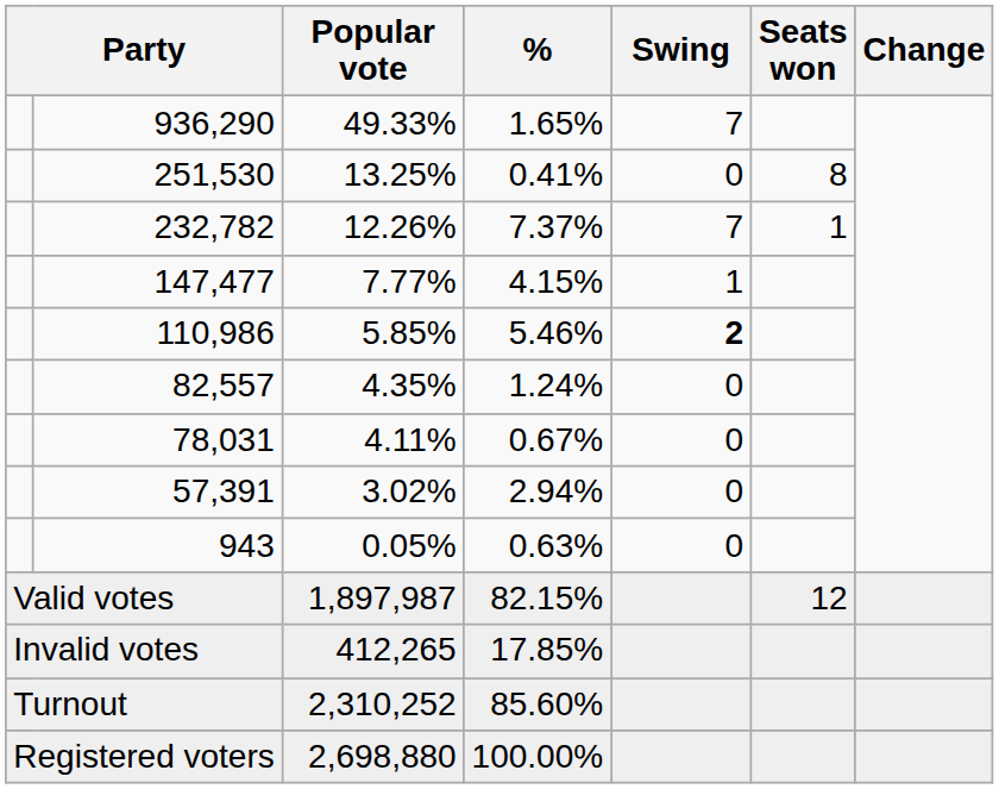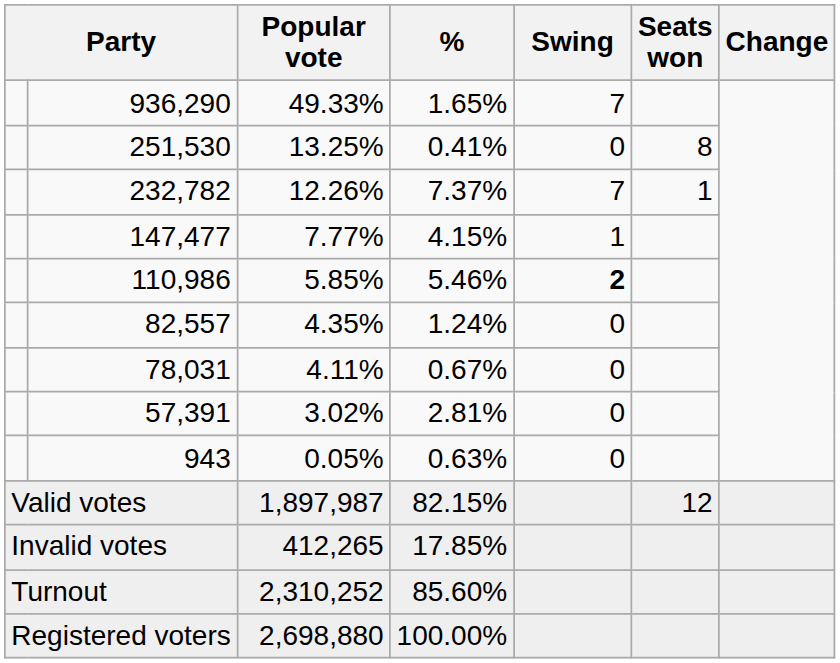57,391 | %: 2.94% -> 2.81%
